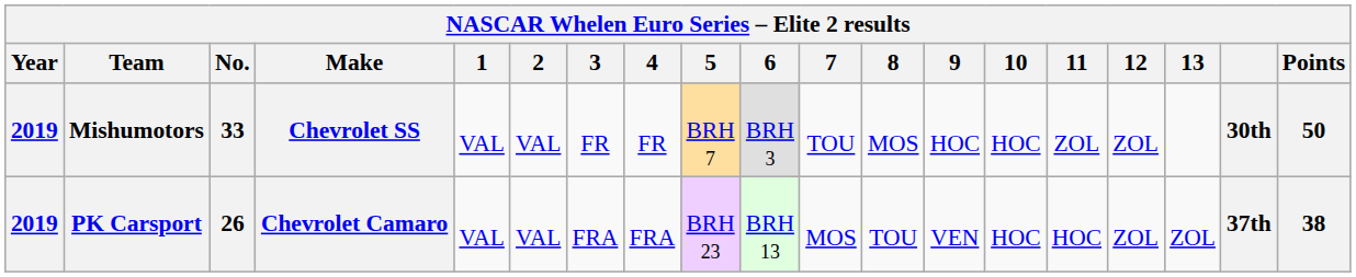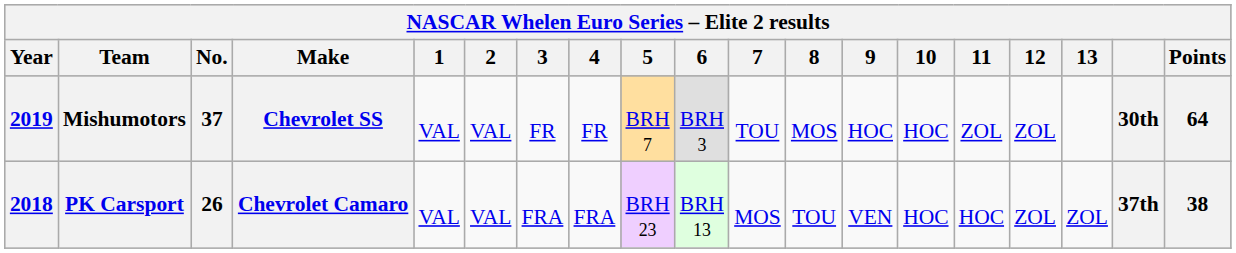Mishumotors | No.: 33 -> 37
Mishumotors | Points: 50 -> 64
PK Carsport | Year: 2019 -> 2018
